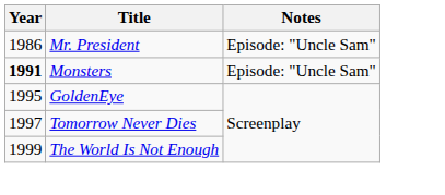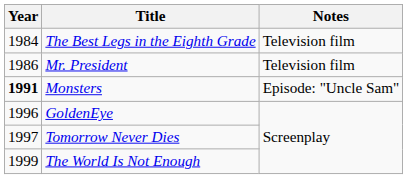+ row: 1984 | The Best Legs in the Eighth Grade | Television film
Mr. President | Notes: Episode: "Uncle Sam" -> Television film
GoldenEye | Year: 1995 -> 1996
